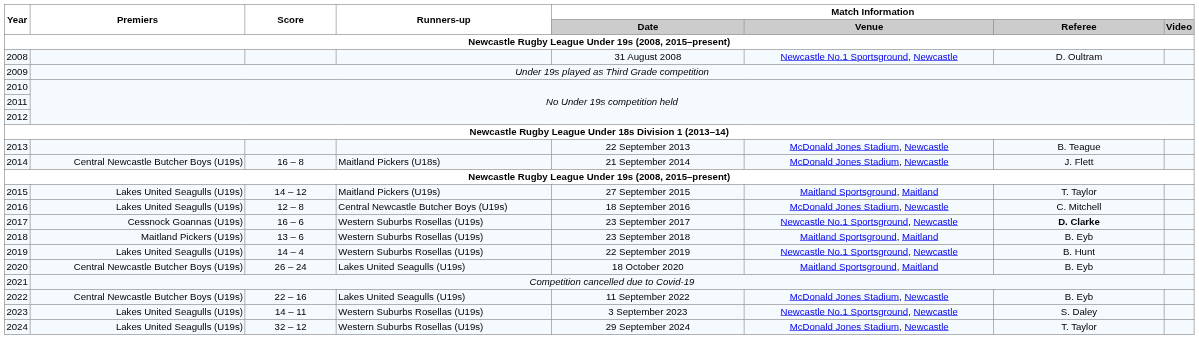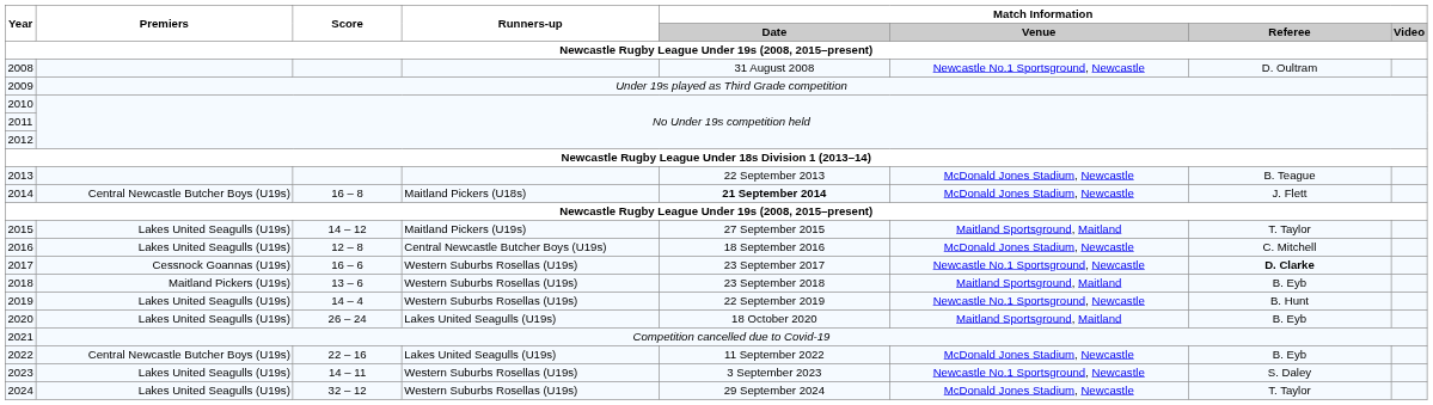2014 | Match Information / Date: normal -> bold
2020 | Premiers: Central Newcastle Butcher Boys (U19s) -> Lakes United Seagulls (U19s)
